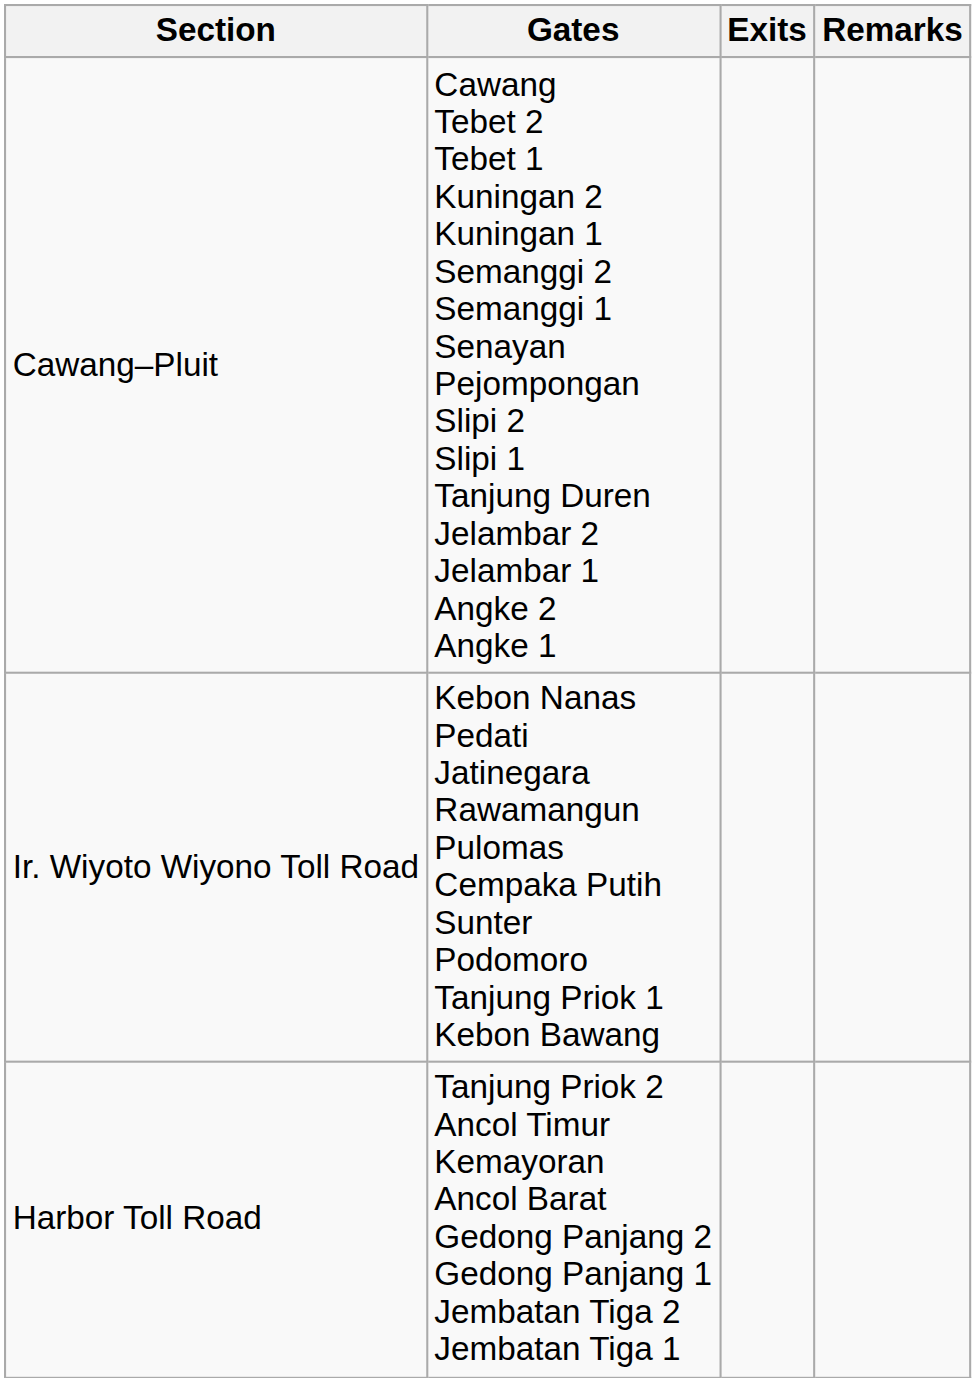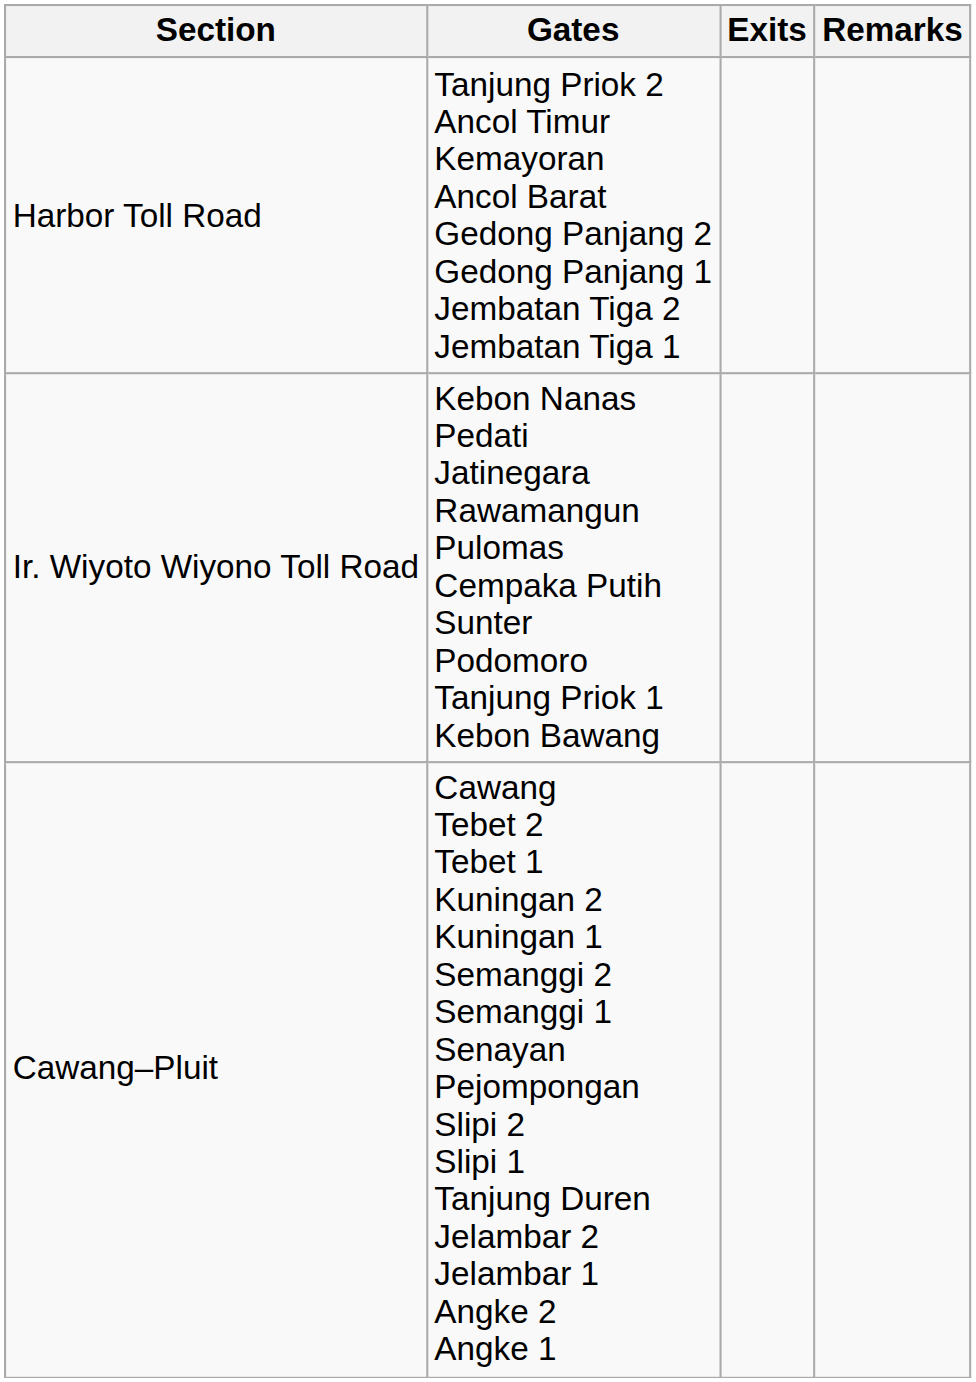rows swapped: Cawang–Pluit <-> Harbor Toll Road
